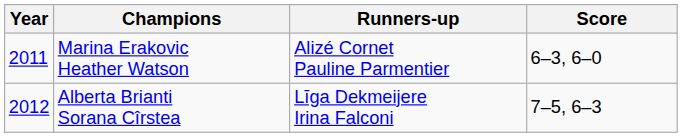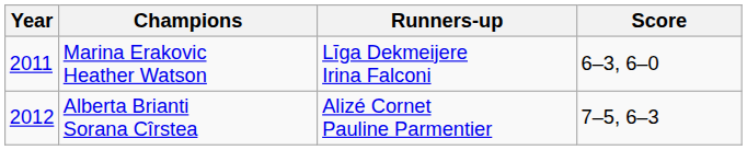Marina Erakovic Heather Watson | Runners-up: Alizé Cornet Pauline Parmentier -> Līga Dekmeijere Irina Falconi
Alberta Brianti Sorana Cîrstea | Runners-up: Līga Dekmeijere Irina Falconi -> Alizé Cornet Pauline Parmentier
